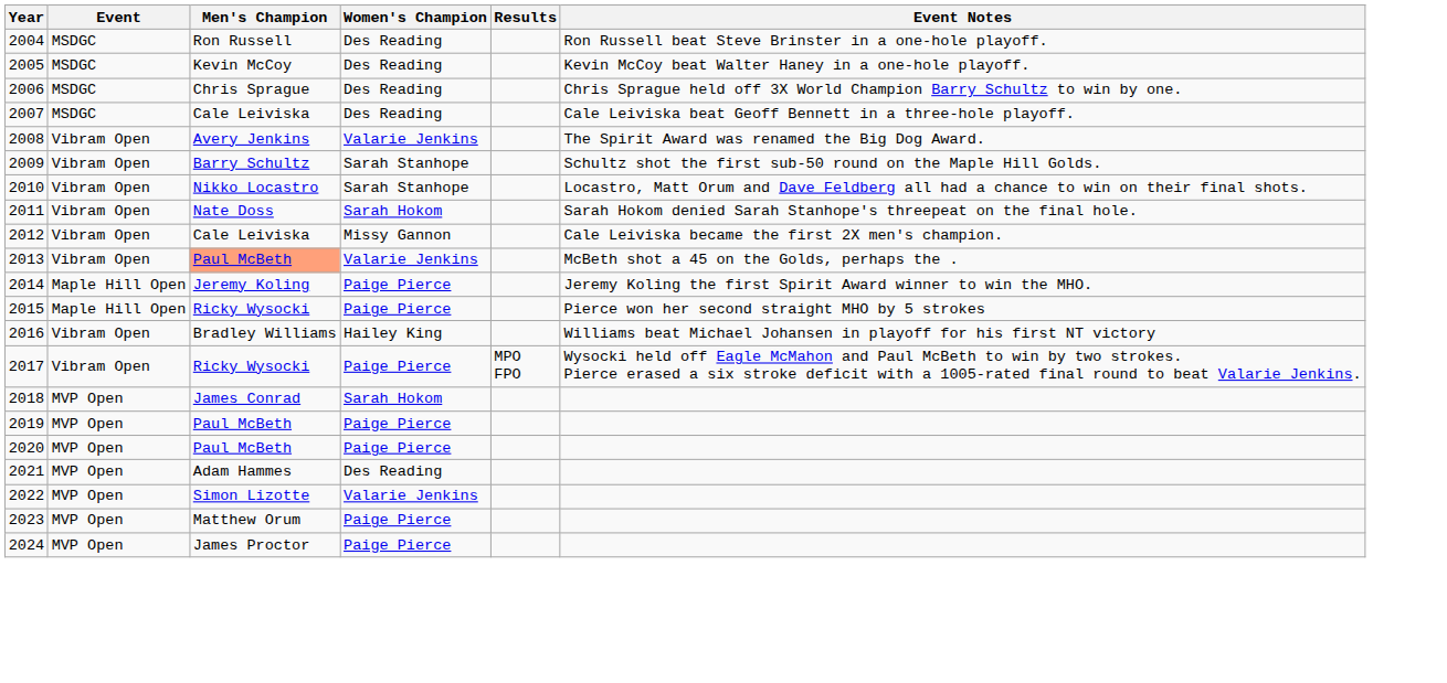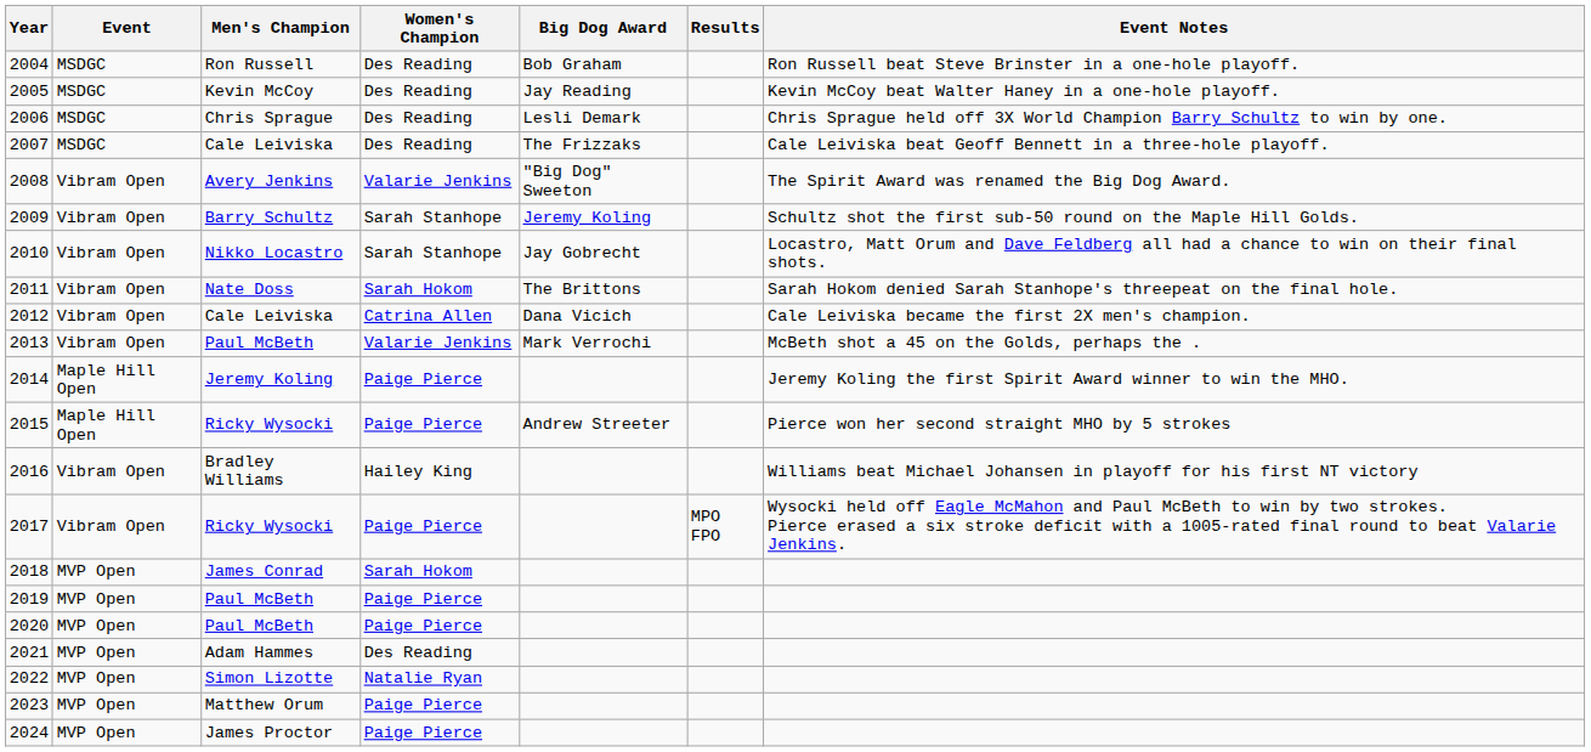+ column: Big Dog Award | Bob Graham | Jay Reading | Lesli Demark | The Frizzaks | "Big Dog" Sweeton | Jeremy Koling | Jay Gobrecht | The Brittons | Dana Vicich | Mark Verrochi | Andrew Streeter
2012 | Women's Champion: Missy Gannon -> Catrina Allen
2013 | Men's Champion: lightsalmon background -> no background
2022 | Women's Champion: Valarie Jenkins -> Natalie Ryan
